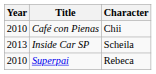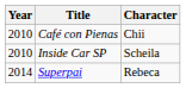Inside Car SP | Year: 2013 -> 2010
Superpai | Year: 2010 -> 2014
